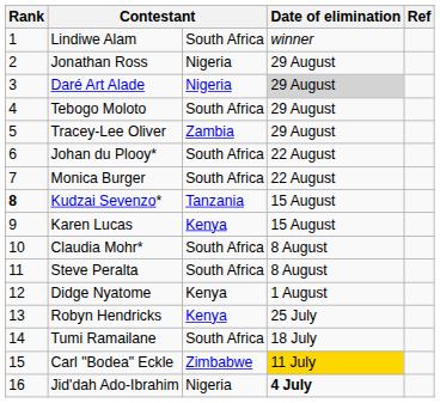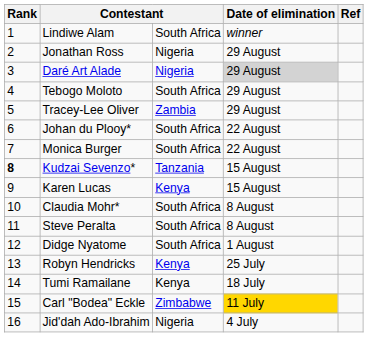Didge Nyatome | column 3: Kenya -> South Africa
Tumi Ramailane | column 3: South Africa -> Kenya
Jid'dah Ado-Ibrahim | Date of elimination: bold -> normal
